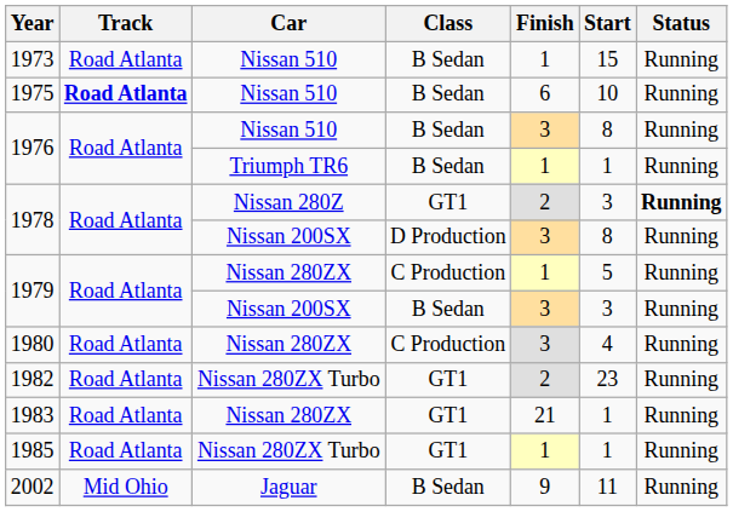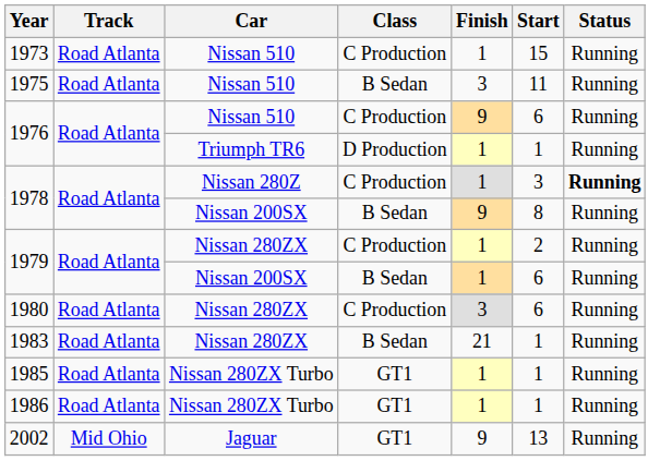1973 | Class: B Sedan -> C Production
1975 | Track: bold -> normal
1975 | Finish: 6 -> 3
1975 | Start: 10 -> 11
1976 / Nissan 510 | Class: B Sedan -> C Production
1976 / Nissan 510 | Finish: 3 -> 9
1976 / Nissan 510 | Start: 8 -> 6
1976 / Triumph TR6 | Class: B Sedan -> D Production
1978 / Nissan 280Z | Class: GT1 -> C Production
1978 / Nissan 280Z | Finish: 2 -> 1
1978 / Nissan 200SX | Class: D Production -> B Sedan
1978 / Nissan 200SX | Finish: 3 -> 9
1979 / Nissan 280ZX | Start: 5 -> 2
1979 / Nissan 200SX | Finish: 3 -> 1
1979 / Nissan 200SX | Start: 3 -> 6
1980 | Start: 4 -> 6
- row: 1982 | Road Atlanta | Nissan 280ZX Turbo | GT1 | 2 | 23 | Running
1983 | Class: GT1 -> B Sedan
+ row: 1986 | Road Atlanta | Nissan 280ZX Turbo | GT1 | 1 | 1 | Running
2002 | Class: B Sedan -> GT1
2002 | Start: 11 -> 13
